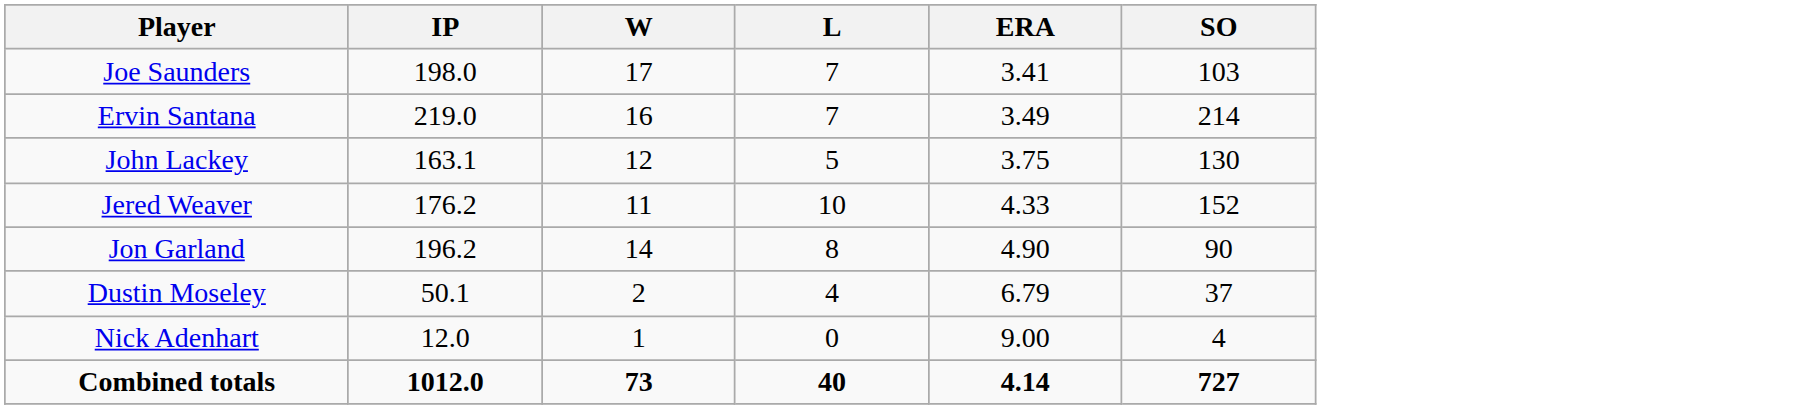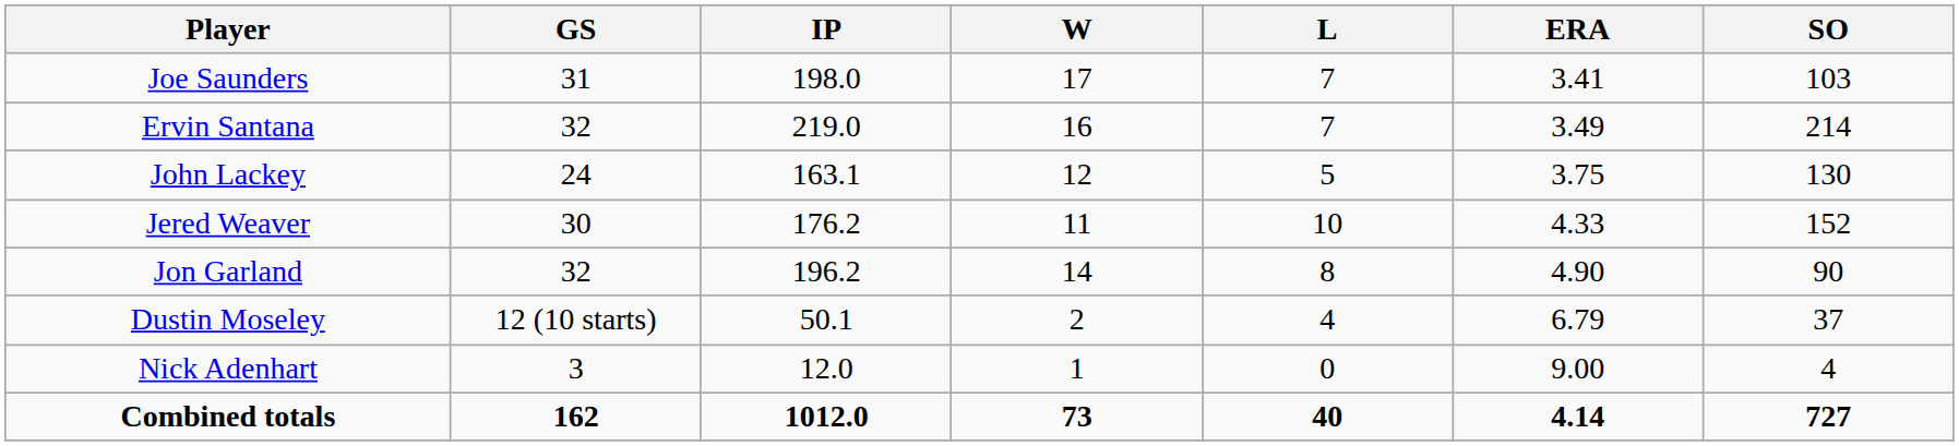+ column: GS | 31 | 32 | 24 | 30 | 32 | 12 (10 starts) | 3 | 162
